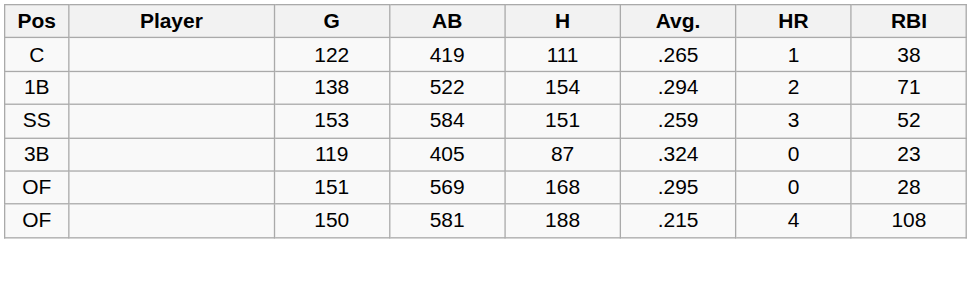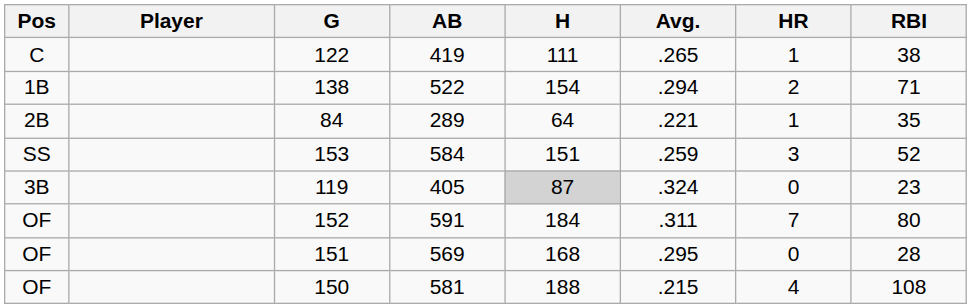+ row: 2B | 84 | 289 | 64 | .221 | 1 | 35
119 | H: no background -> lightgrey background
+ row: OF | 152 | 591 | 184 | .311 | 7 | 80
